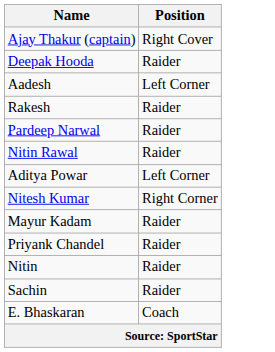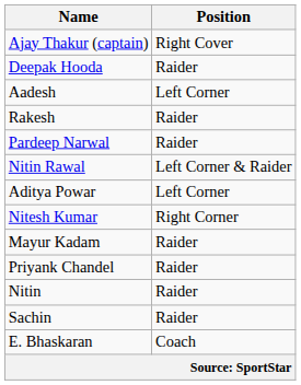Nitin Rawal | Position: Raider -> Left Corner & Raider
